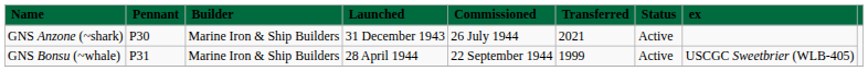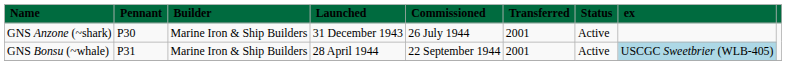GNS Anzone (~shark) | Transferred: 2021 -> 2001
GNS Bonsu (~whale) | Transferred: 1999 -> 2001
GNS Bonsu (~whale) | ex: no background -> lightblue background
